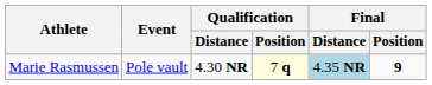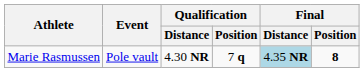Marie Rasmussen | Qualification / Position: lightyellow background -> no background
Marie Rasmussen | Final / Position: 9 -> 8
